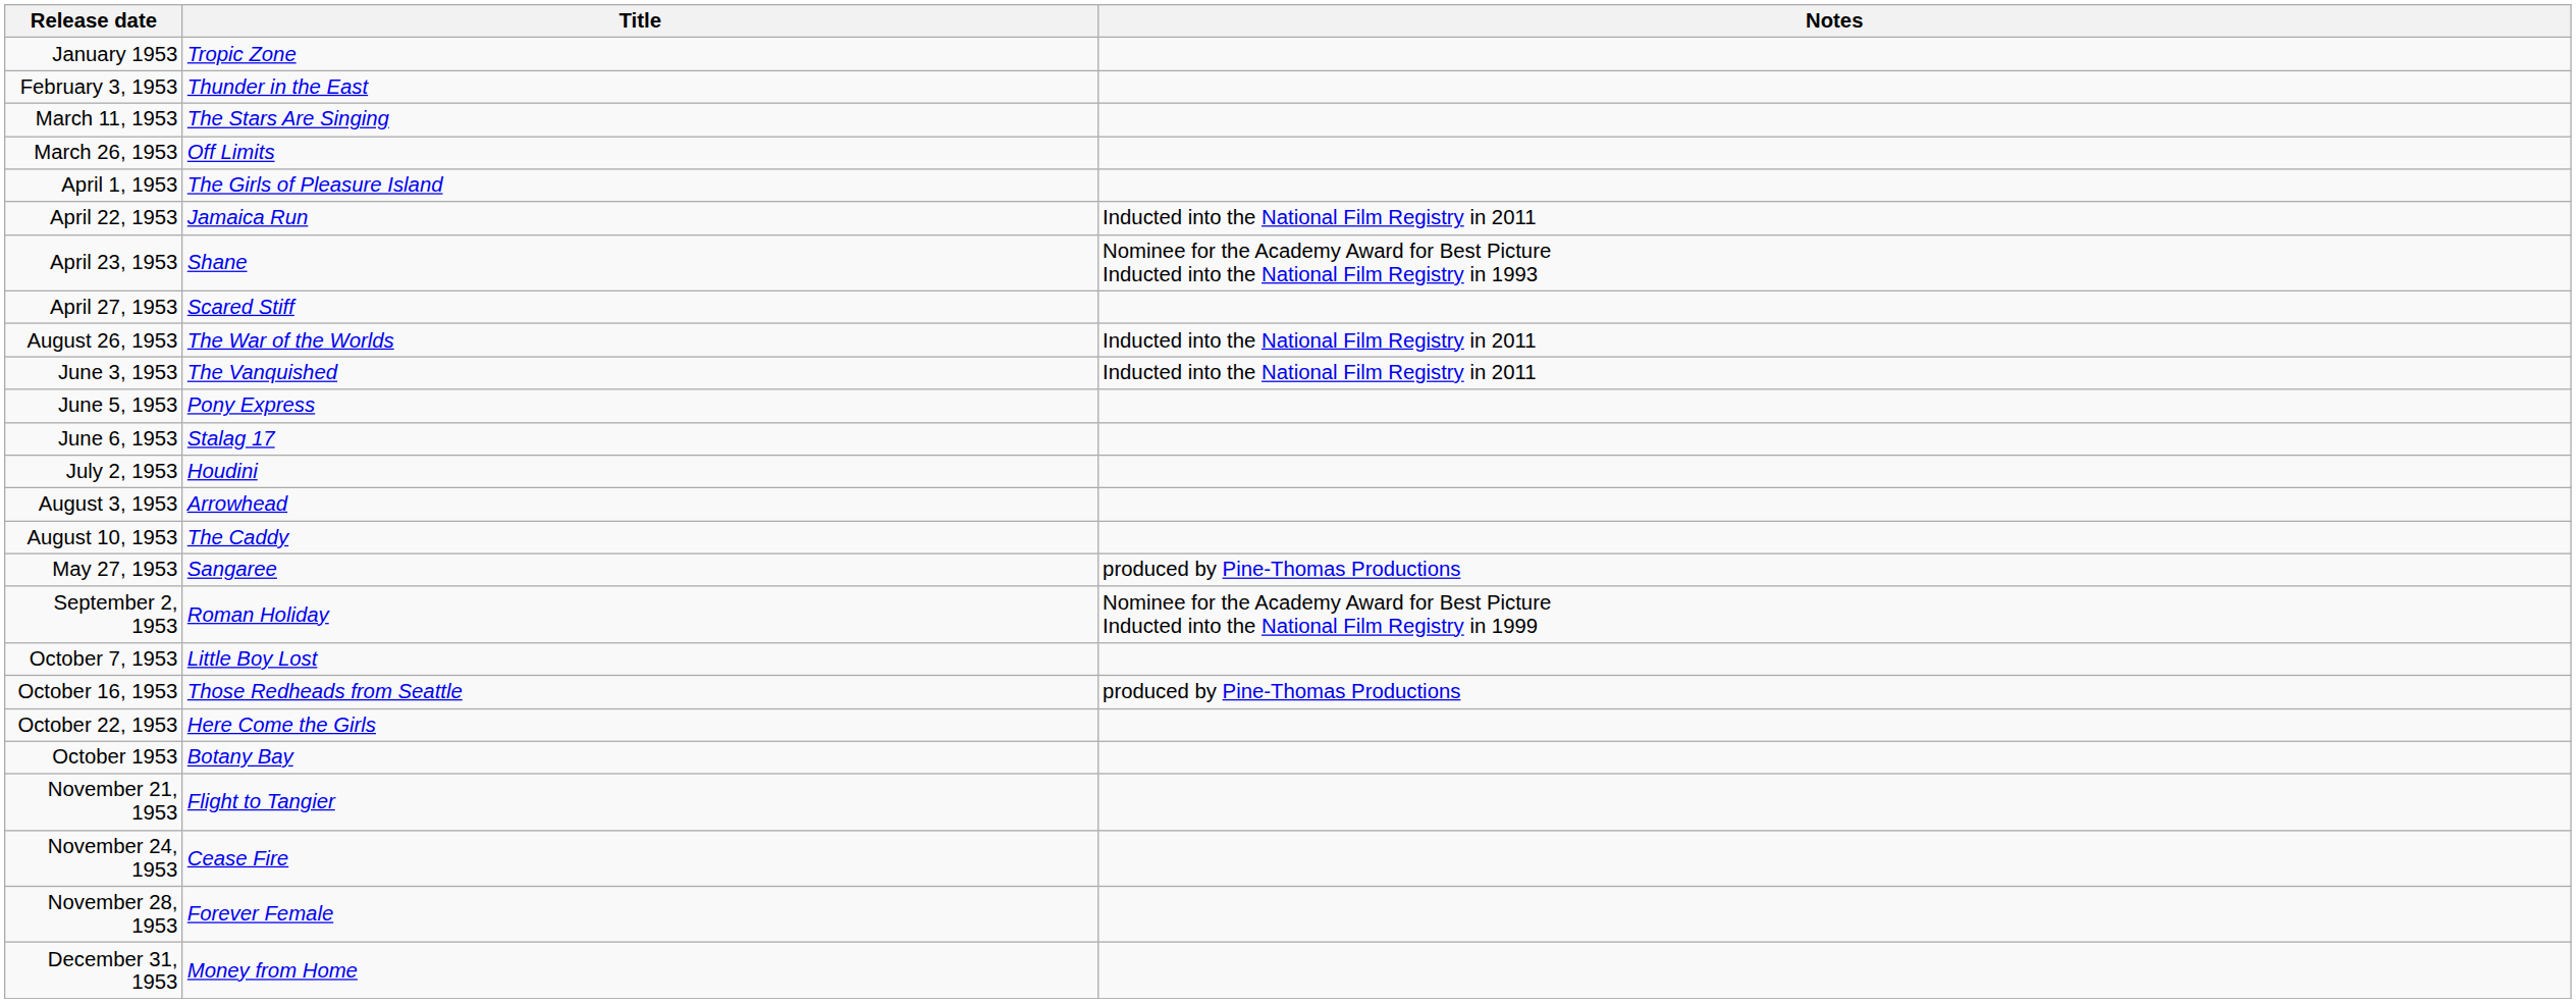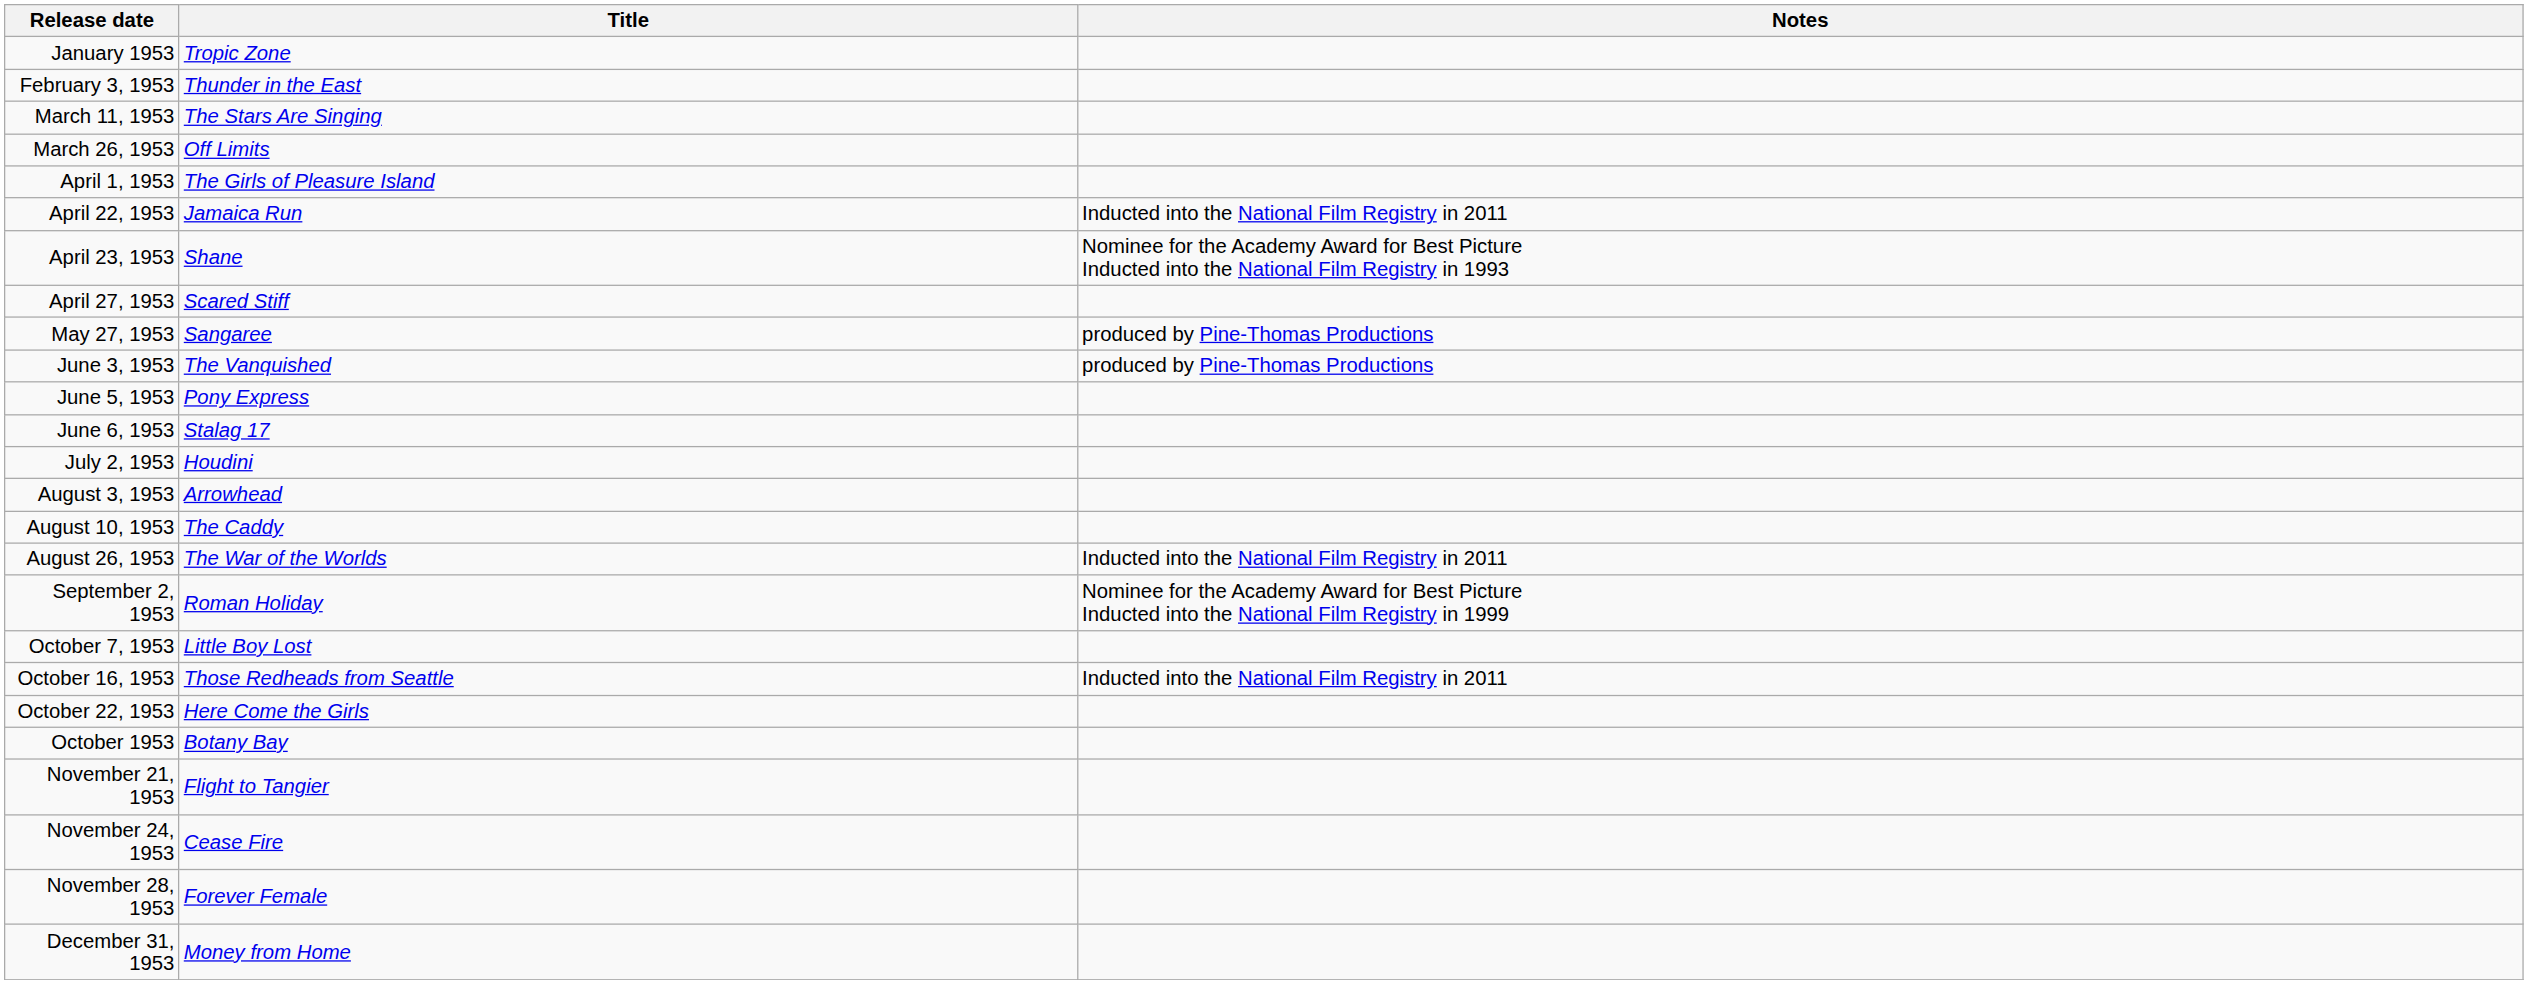rows swapped: May 27, 1953 <-> August 26, 1953
June 3, 1953 | Notes: Inducted into the National Film Registry in 2011 -> produced by Pine-Thomas Productions
October 16, 1953 | Notes: produced by Pine-Thomas Productions -> Inducted into the National Film Registry in 2011
